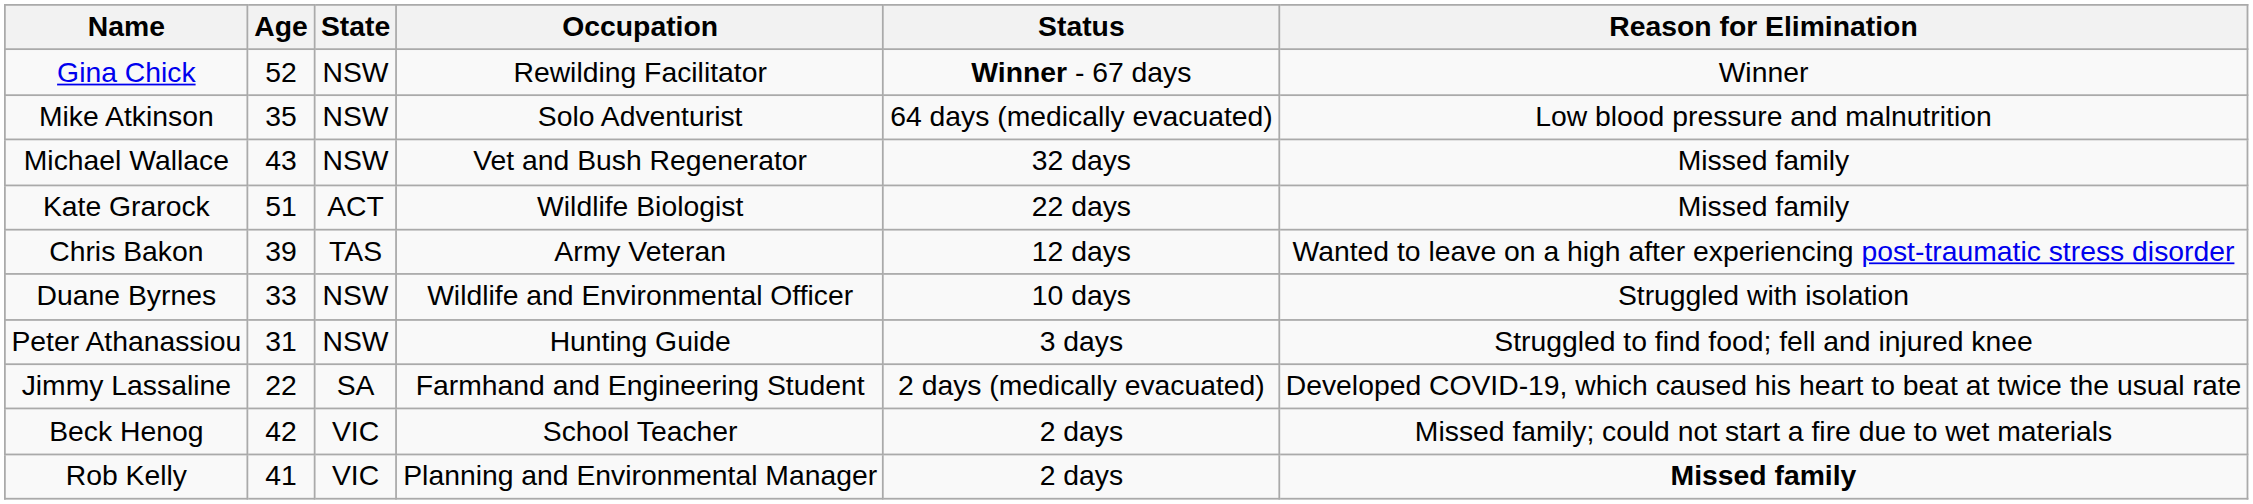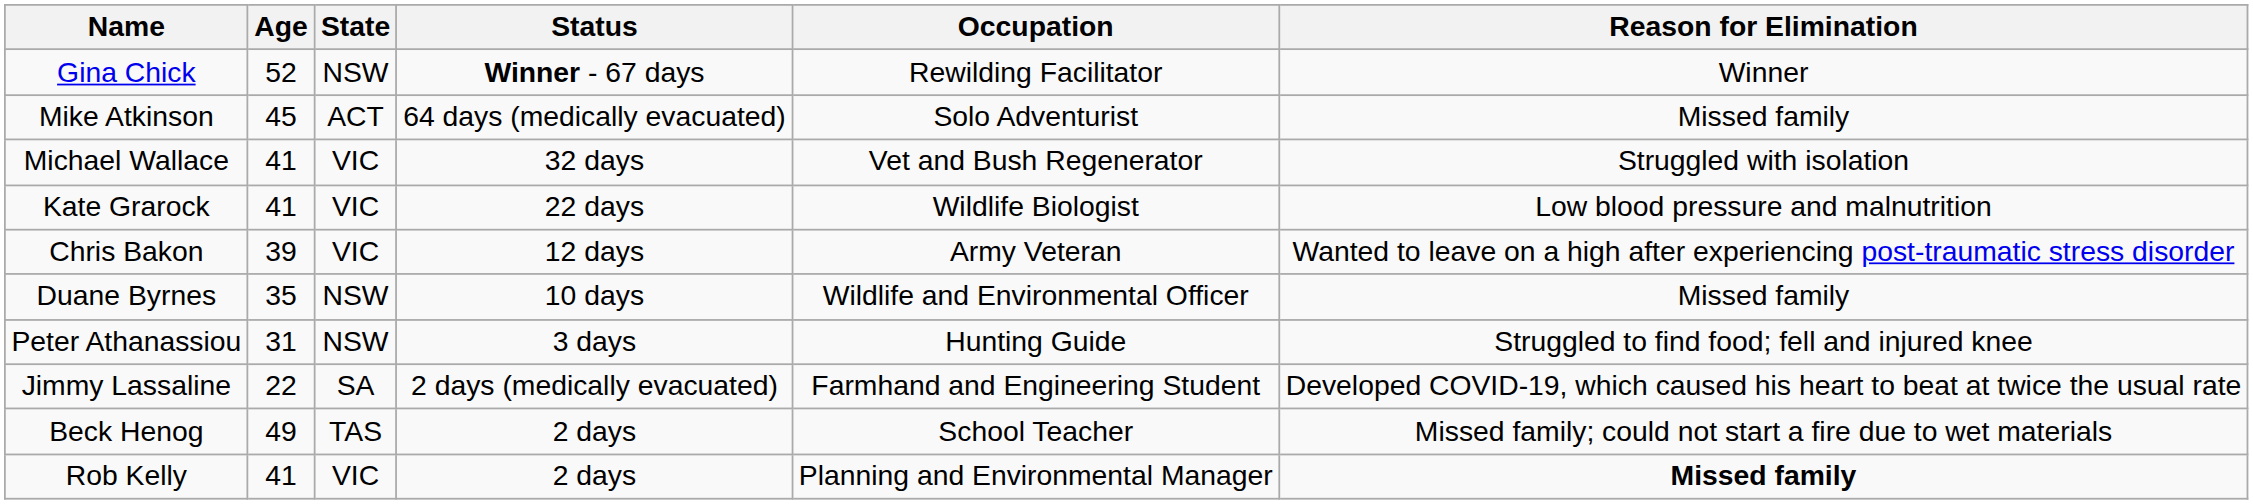columns swapped: Occupation <-> Status
Mike Atkinson | Age: 35 -> 45
Mike Atkinson | State: NSW -> ACT
Mike Atkinson | Reason for Elimination: Low blood pressure and malnutrition -> Missed family
Michael Wallace | Age: 43 -> 41
Michael Wallace | State: NSW -> VIC
Michael Wallace | Reason for Elimination: Missed family -> Struggled with isolation
Kate Grarock | Age: 51 -> 41
Kate Grarock | State: ACT -> VIC
Kate Grarock | Reason for Elimination: Missed family -> Low blood pressure and malnutrition
Chris Bakon | State: TAS -> VIC
Duane Byrnes | Age: 33 -> 35
Duane Byrnes | Reason for Elimination: Struggled with isolation -> Missed family
Beck Henog | Age: 42 -> 49
Beck Henog | State: VIC -> TAS
